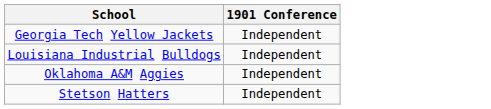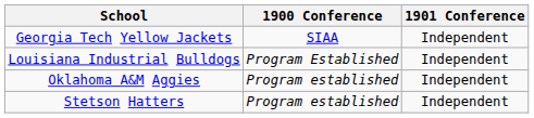+ column: 1900 Conference | SIAA | Program Established | Program established | Program established
